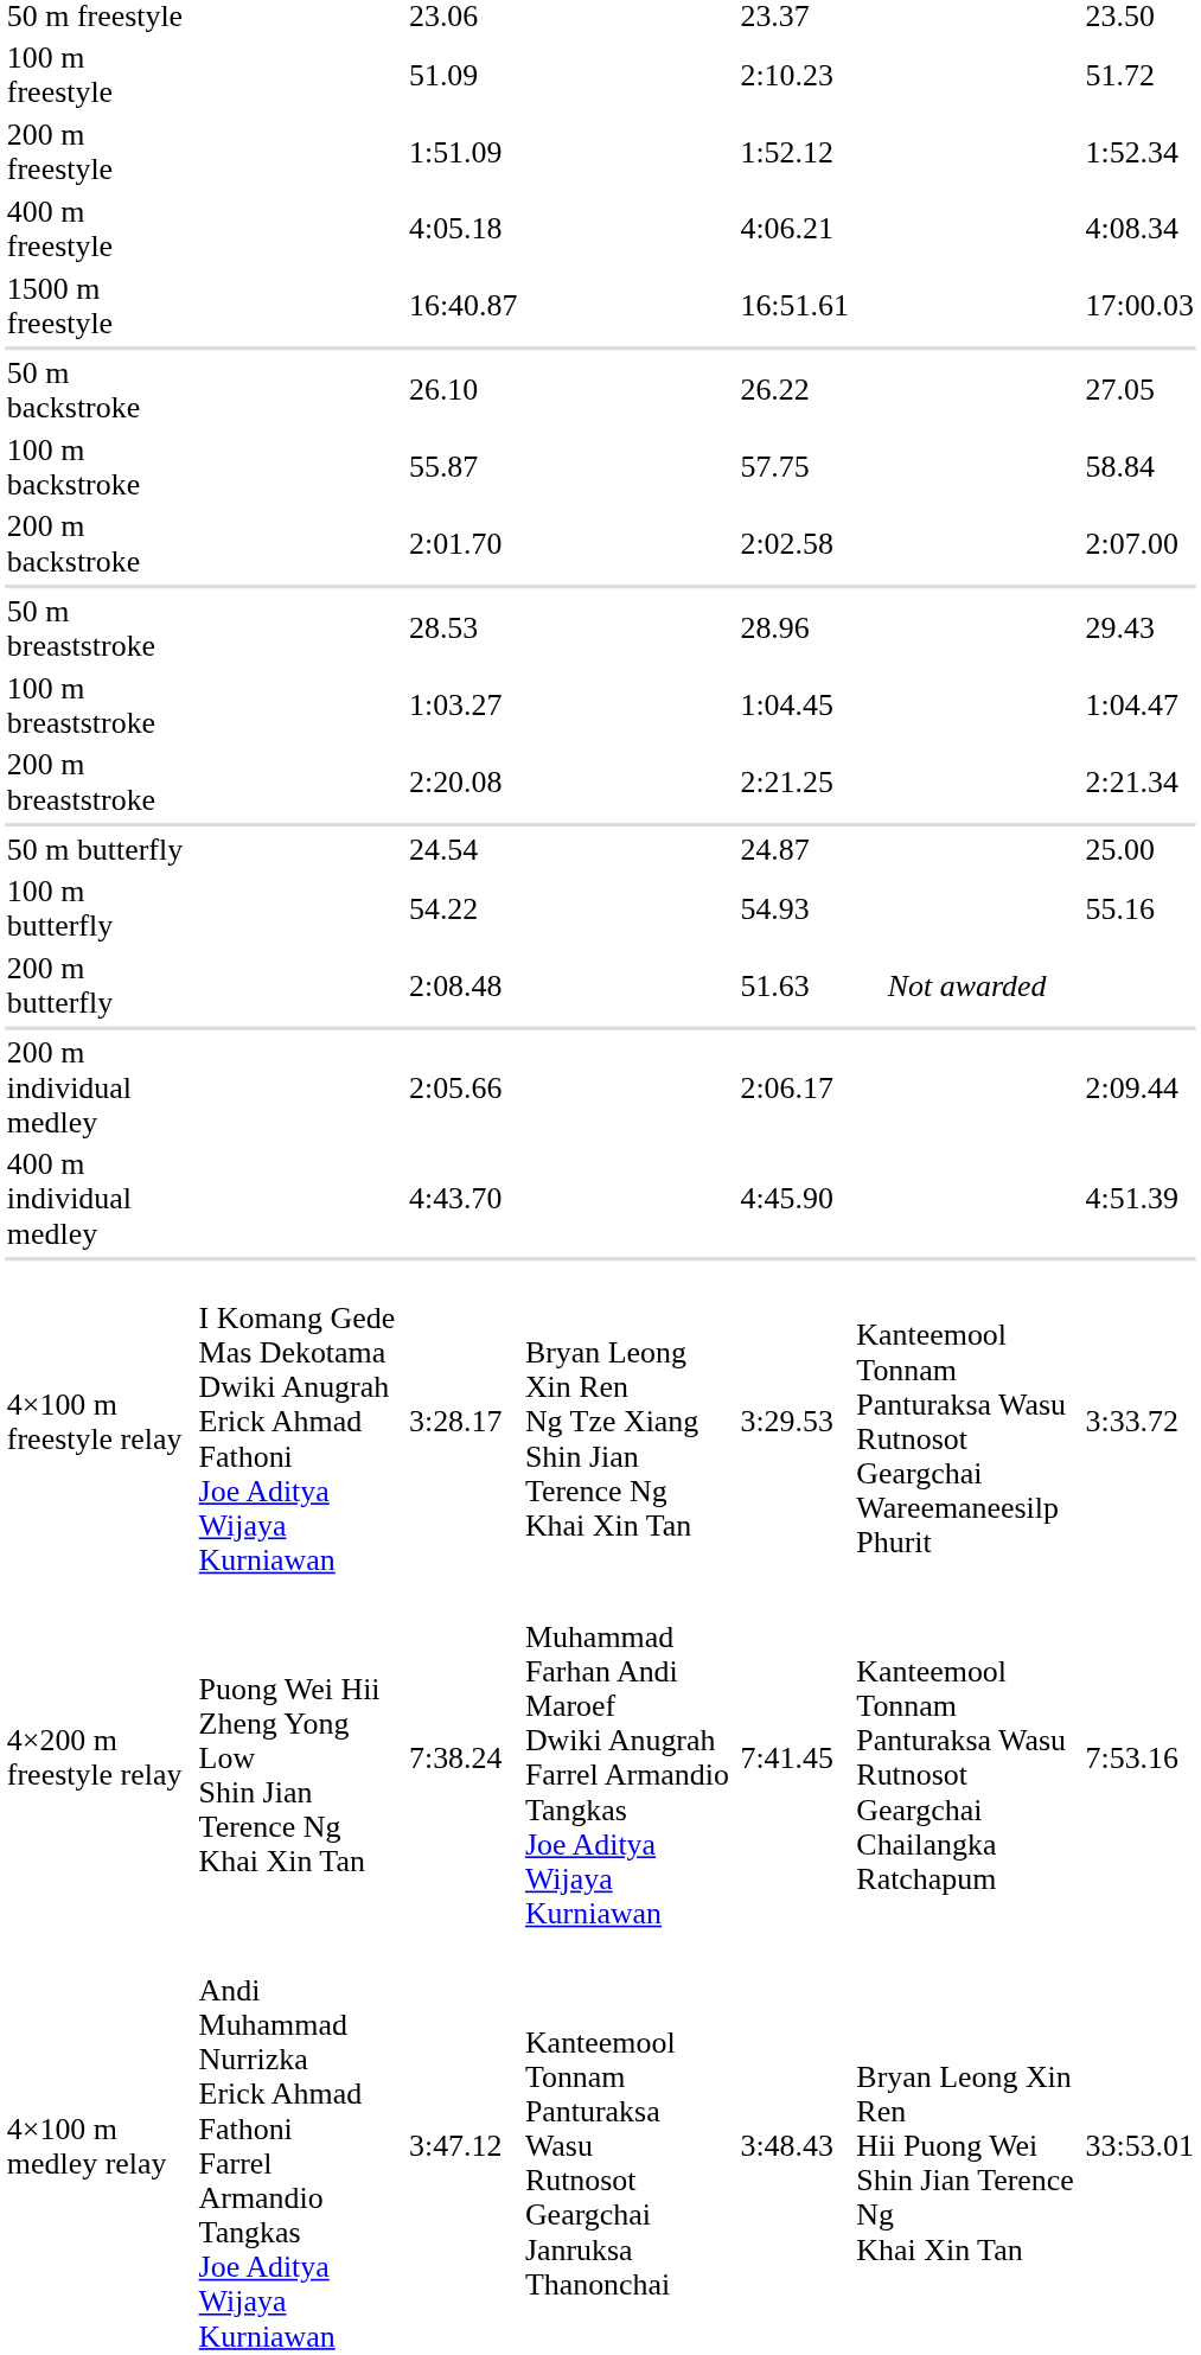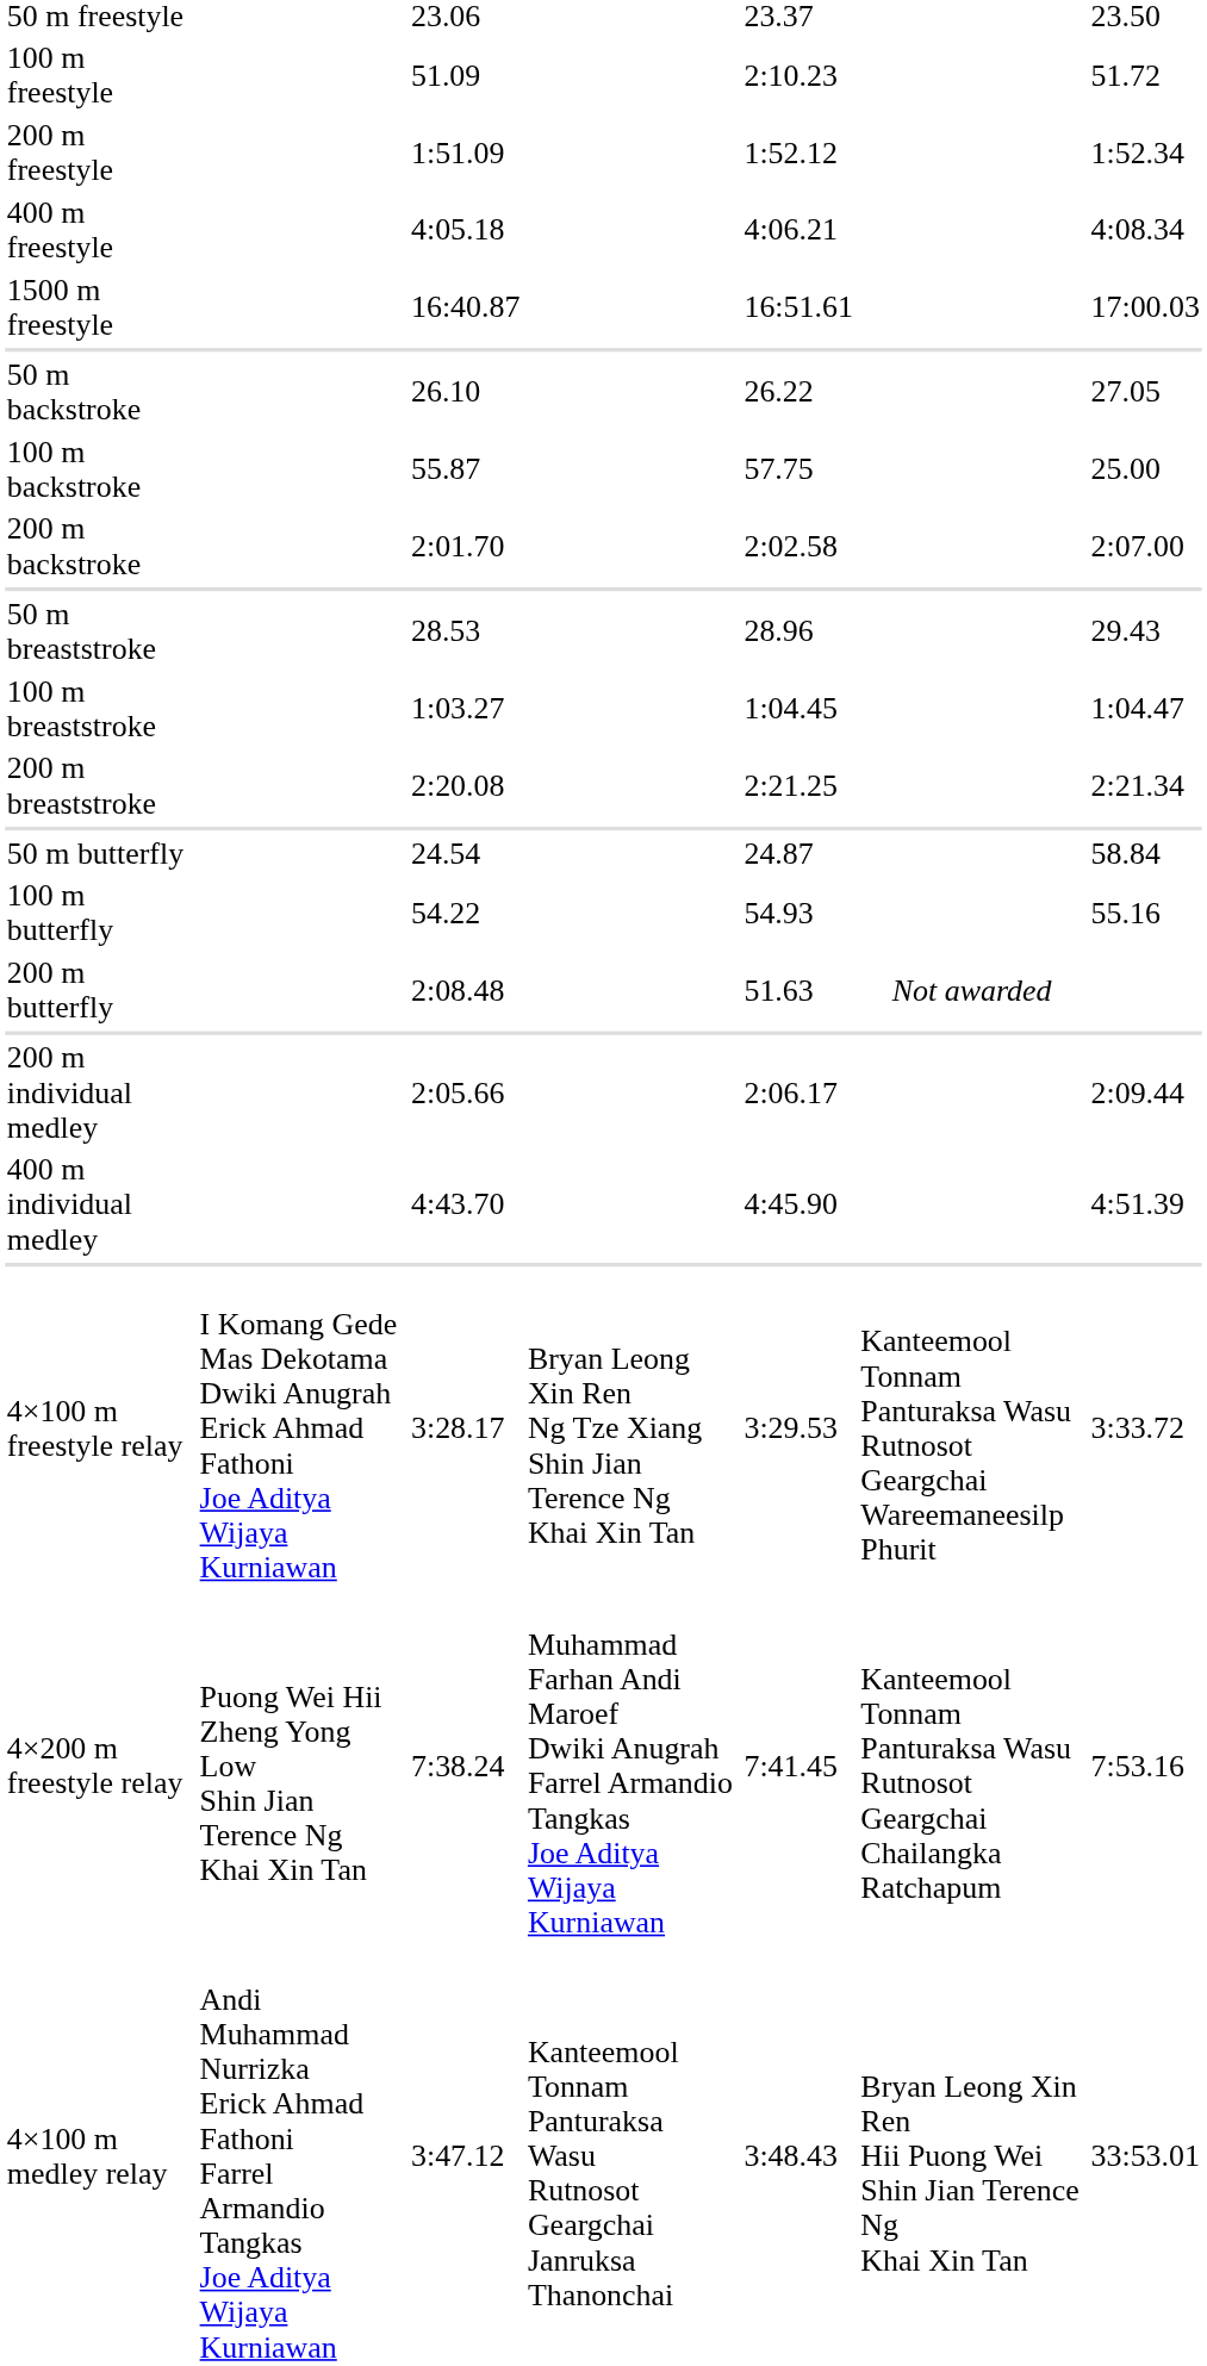100 m backstroke | column 7: 58.84 -> 25.00
50 m butterfly | column 7: 25.00 -> 58.84
